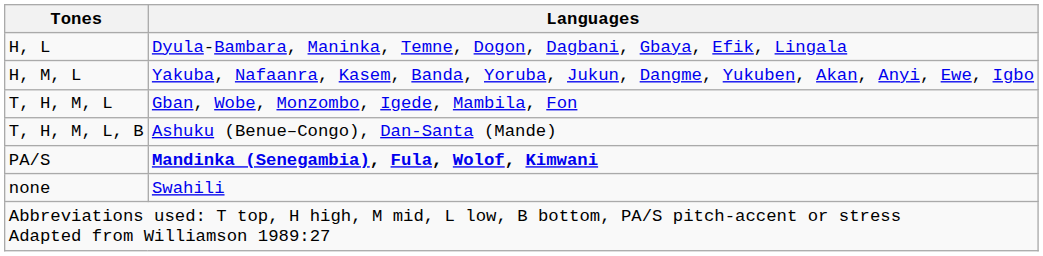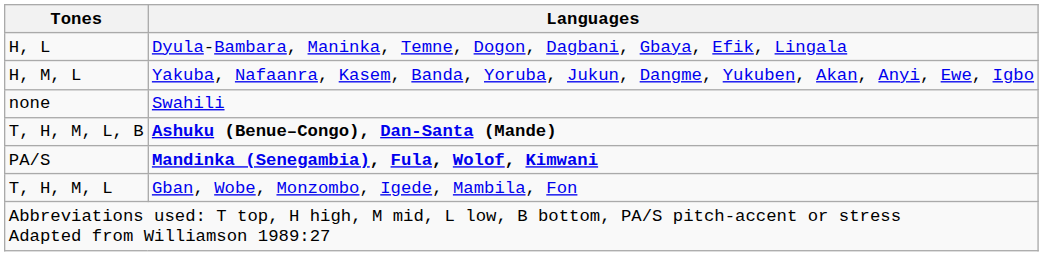rows swapped: T, H, M, L <-> none
T, H, M, L, B | Languages: normal -> bold
